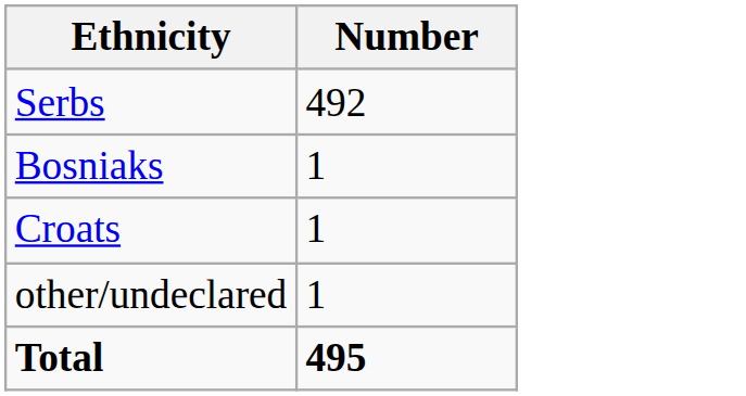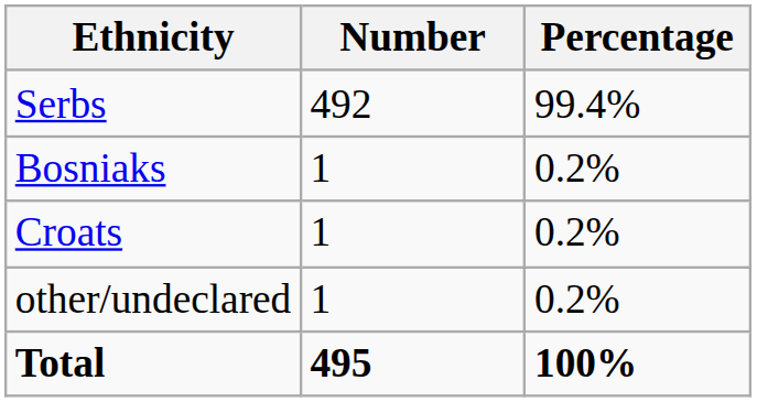+ column: Percentage | 99.4% | 0.2% | 0.2% | 0.2% | 100%
